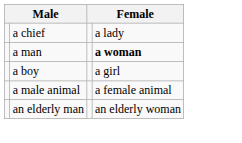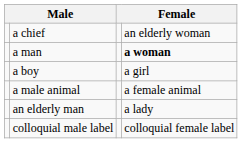a chief | column 4: a lady -> an elderly woman
an elderly man | column 4: an elderly woman -> a lady
+ row: colloquial male label | colloquial female label
